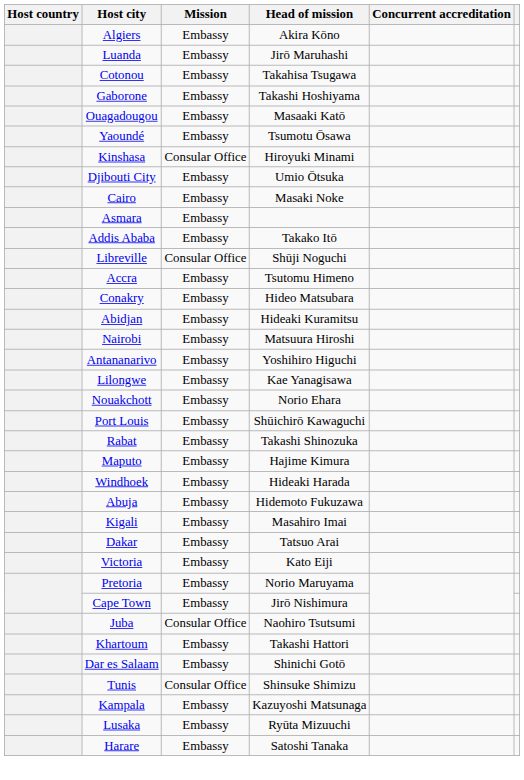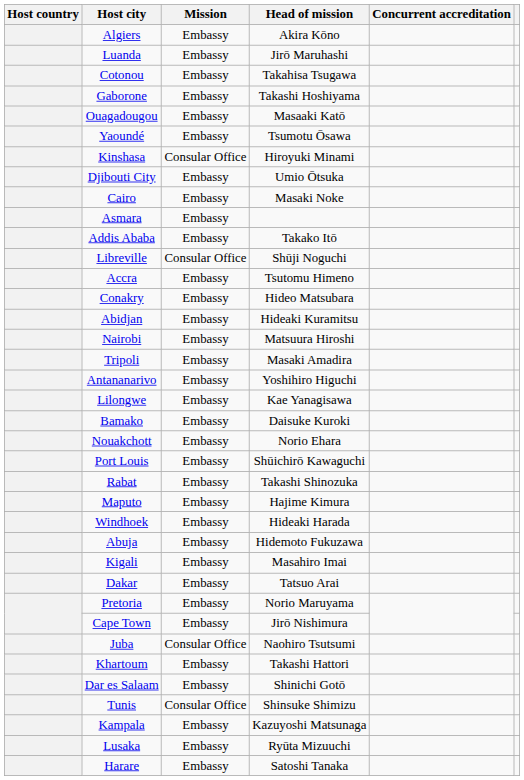+ row: Tripoli | Embassy | Masaki Amadira
+ row: Bamako | Embassy | Daisuke Kuroki
- row: Victoria | Embassy | Kato Eiji
